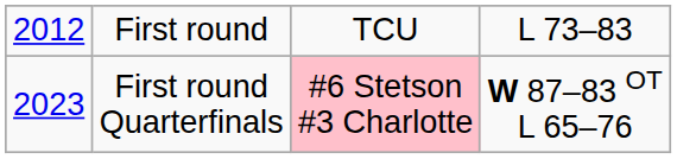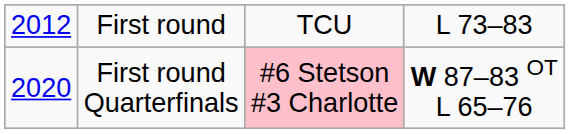First round Quarterfinals | column 1: 2023 -> 2020
